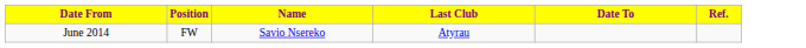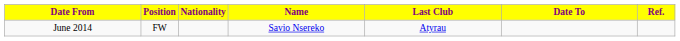+ column: Nationality
